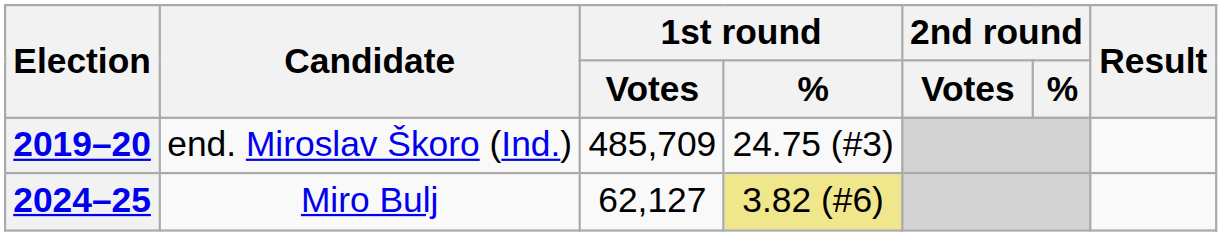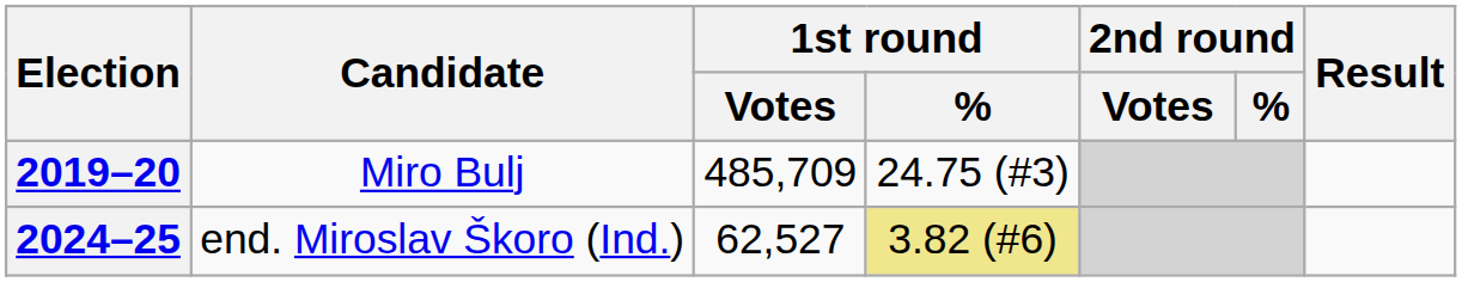2019–20 | Candidate: end. Miroslav Škoro (Ind.) -> Miro Bulj
2024–25 | Candidate: Miro Bulj -> end. Miroslav Škoro (Ind.)
2024–25 | 1st round / Votes: 62,127 -> 62,527
